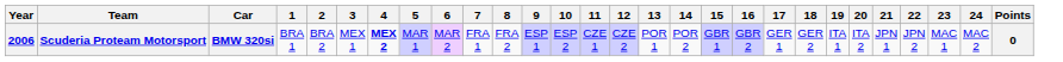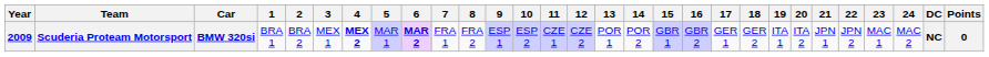+ column: DC | NC
Scuderia Proteam Motorsport | Year: 2006 -> 2009
Scuderia Proteam Motorsport | 6: normal -> bold
